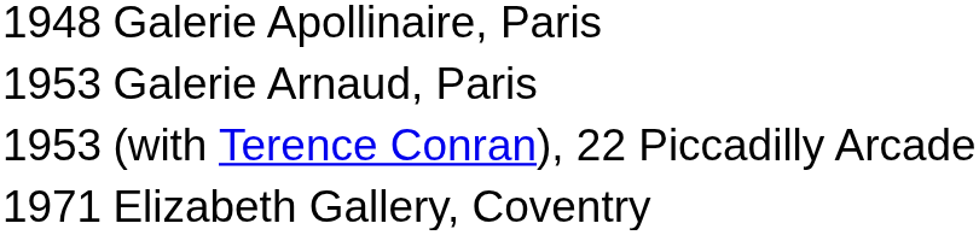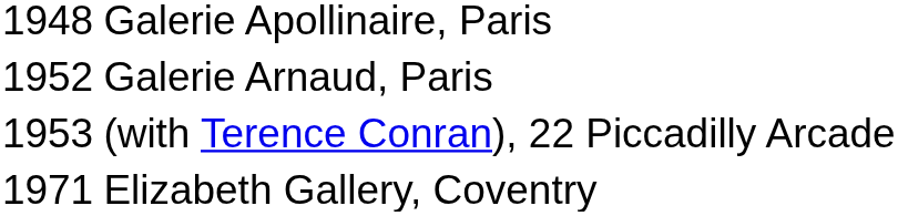Galerie Arnaud, Paris | column 1: 1953 -> 1952
